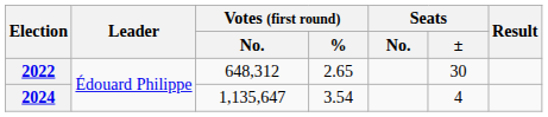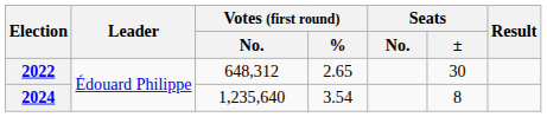2024 | Votes (first round) / No.: 1,135,647 -> 1,235,640
2024 | Seats / ±: 4 -> 8
